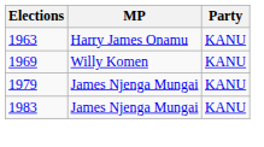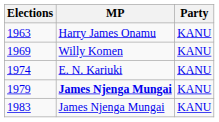+ row: 1974 | E. N. Kariuki | KANU
1979 | MP: normal -> bold
